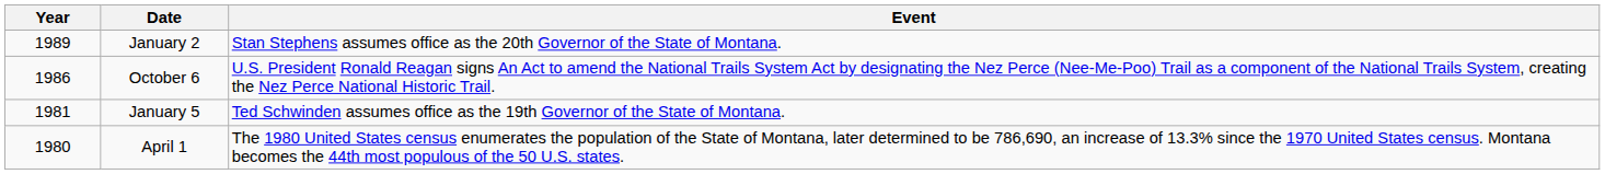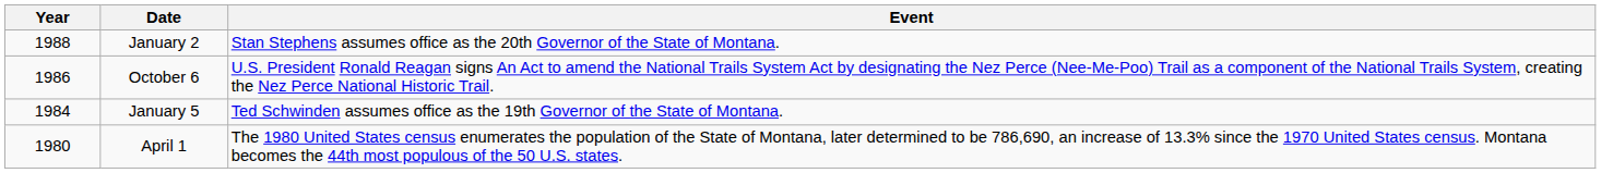January 2 | Year: 1989 -> 1988
January 5 | Year: 1981 -> 1984
